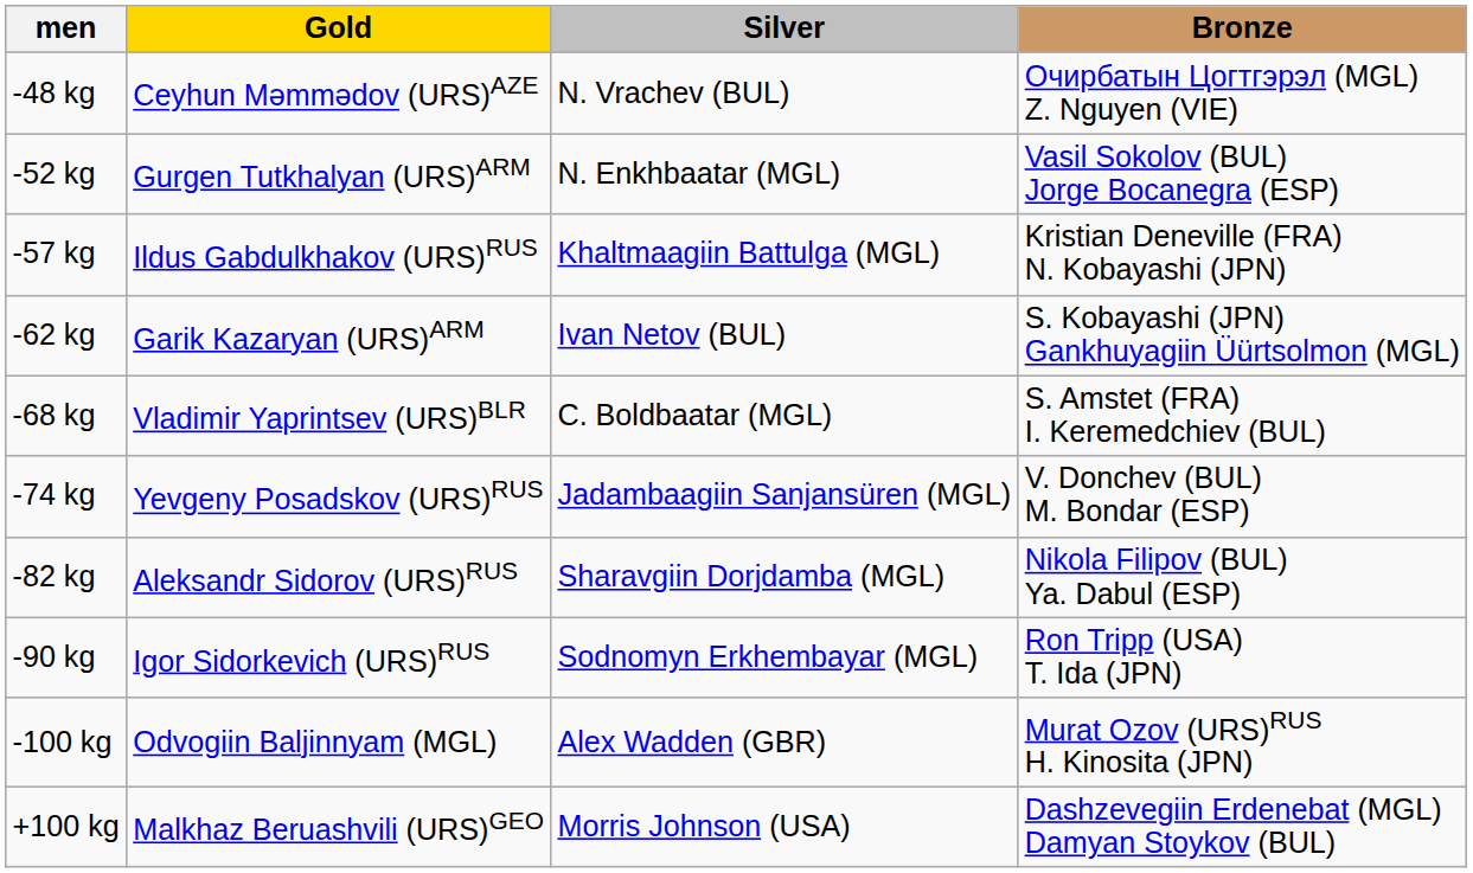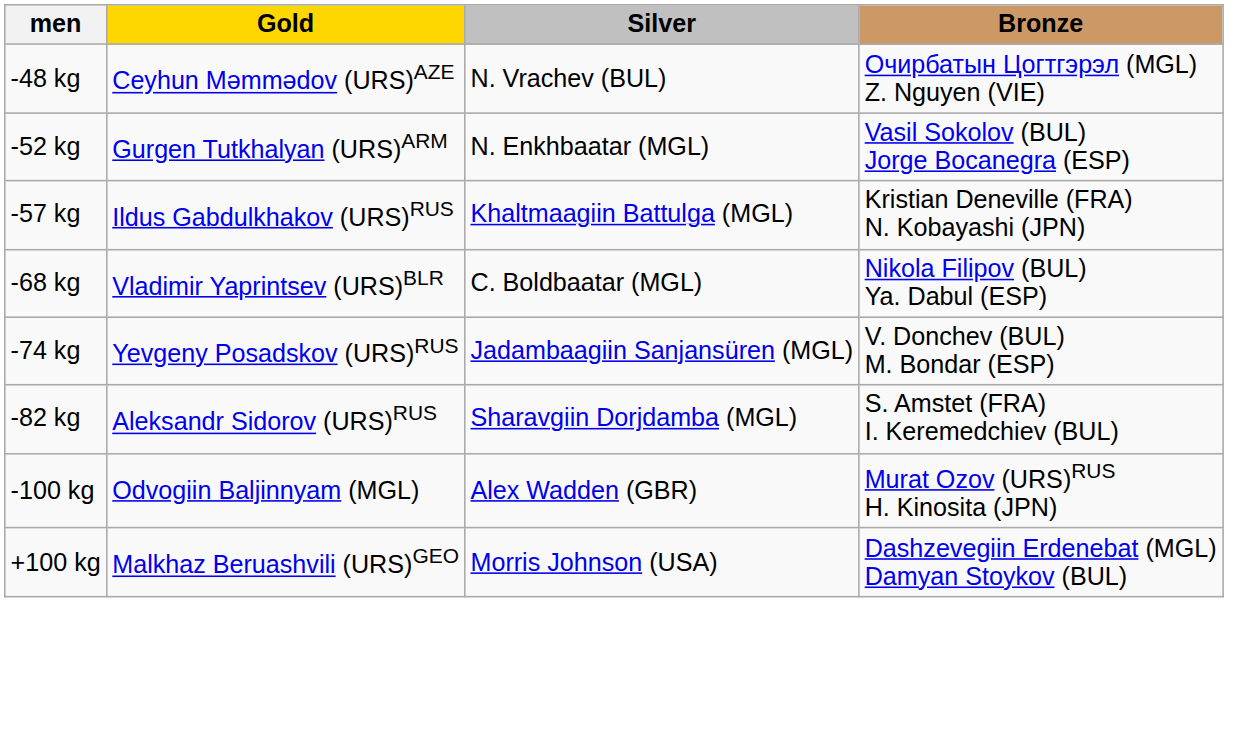- row: -62 kg | Garik Kazaryan (URS)ARM | Ivan Netov (BUL) | S. Kobayashi (JPN) Gankhuyagiin Üürtsolmon (MGL)
-68 kg | Bronze: S. Amstet (FRA) I. Keremedchiev (BUL) -> Nikola Filipov (BUL) Ya. Dabul (ESP)
-82 kg | Bronze: Nikola Filipov (BUL) Ya. Dabul (ESP) -> S. Amstet (FRA) I. Keremedchiev (BUL)
- row: -90 kg | Igor Sidorkevich (URS)RUS | Sodnomyn Erkhembayar (MGL) | Ron Tripp (USA) T. Ida (JPN)
